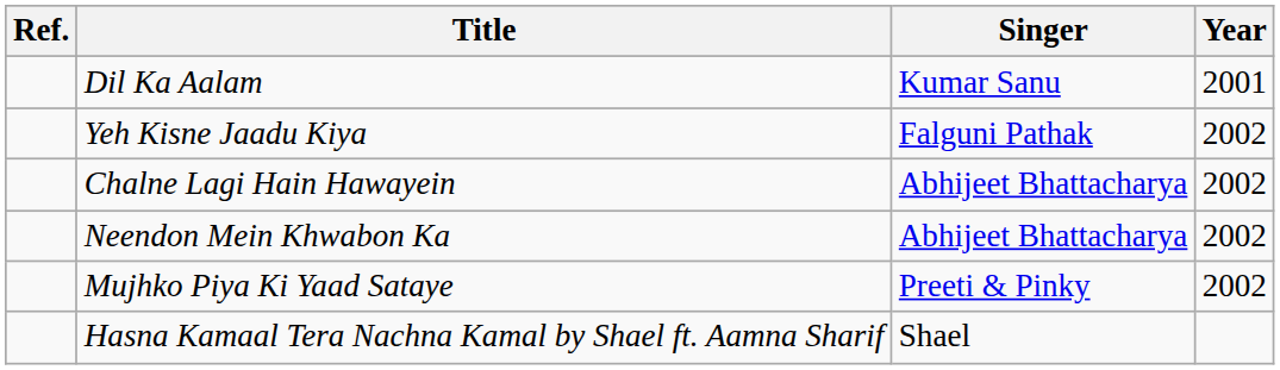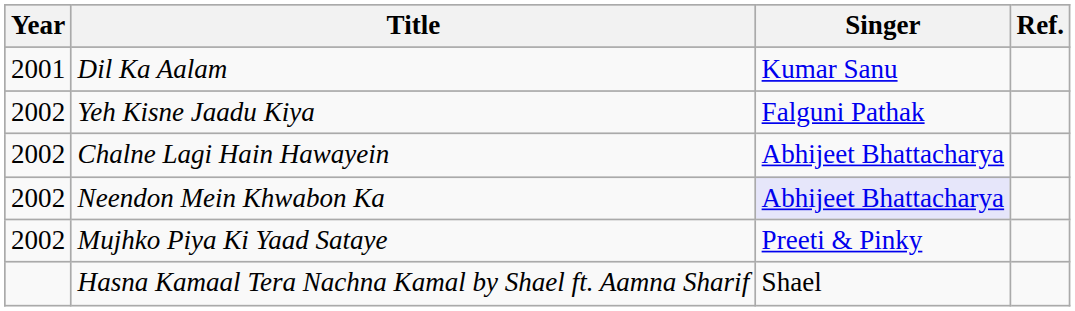columns swapped: Year <-> Ref.
Neendon Mein Khwabon Ka | Singer: no background -> lavender background
